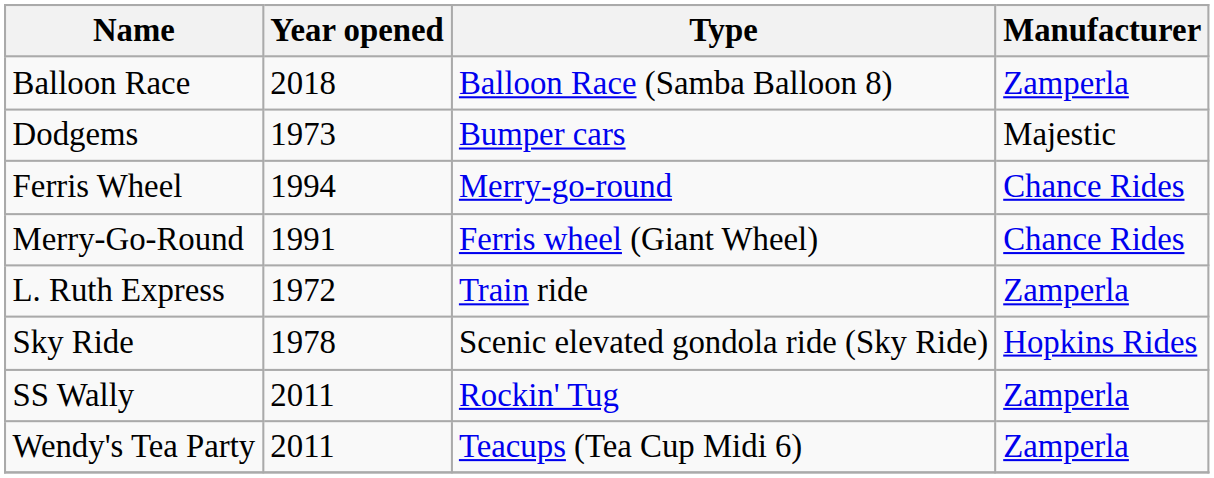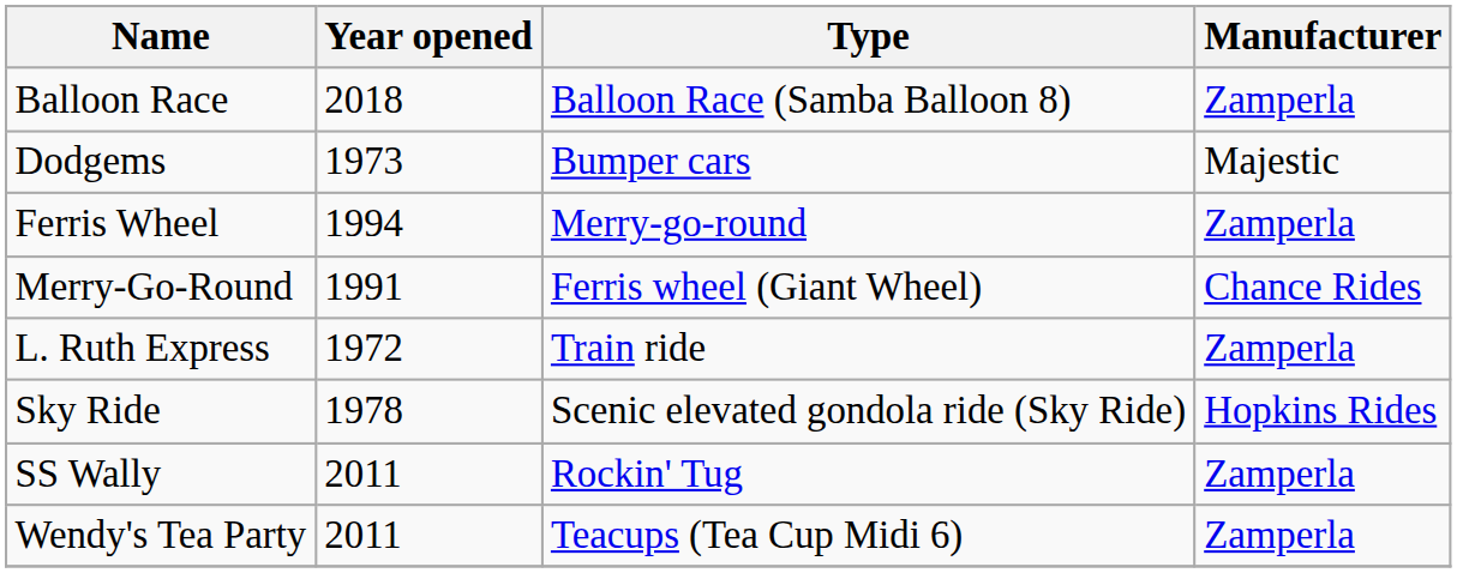Ferris Wheel | Manufacturer: Chance Rides -> Zamperla
